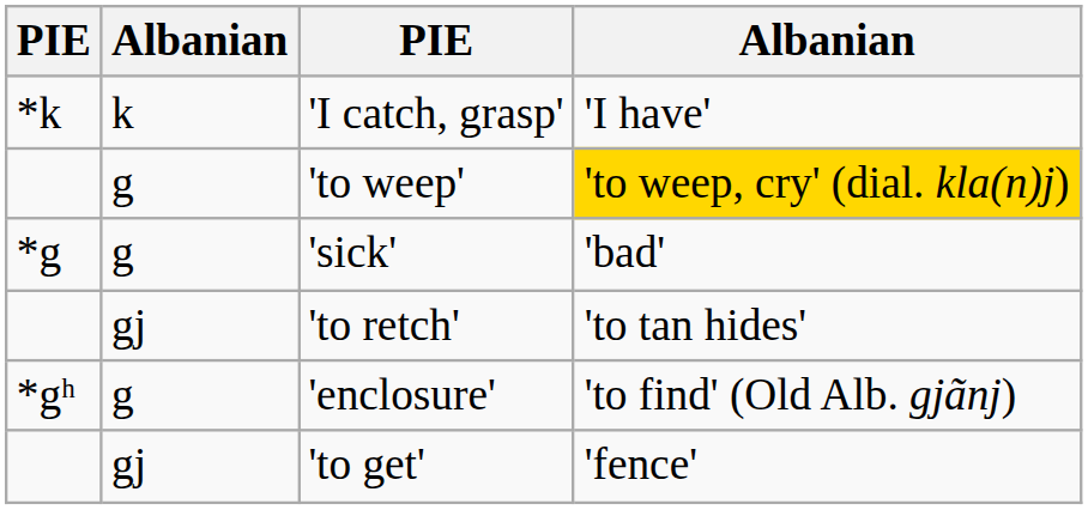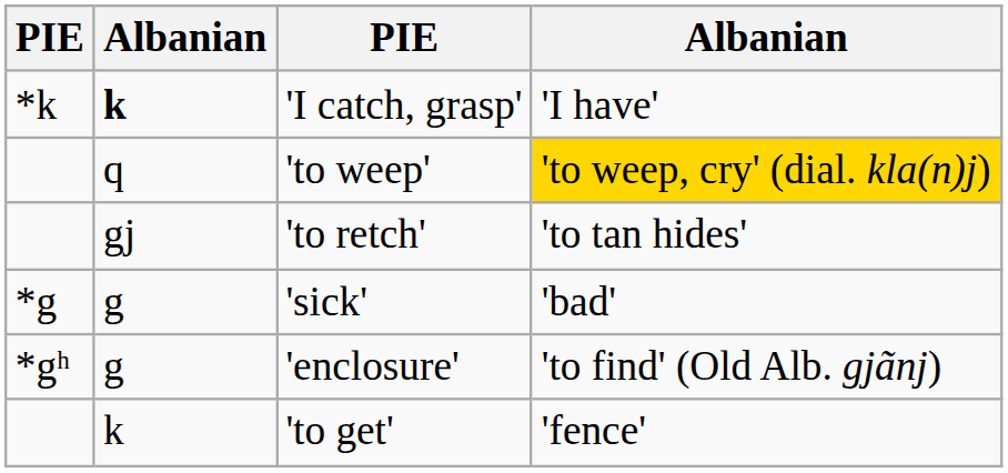'I catch, grasp' | column 2: normal -> bold
'to weep' | column 2: g -> q
rows swapped: 'sick' <-> 'to retch'
'to get' | column 2: gj -> k
